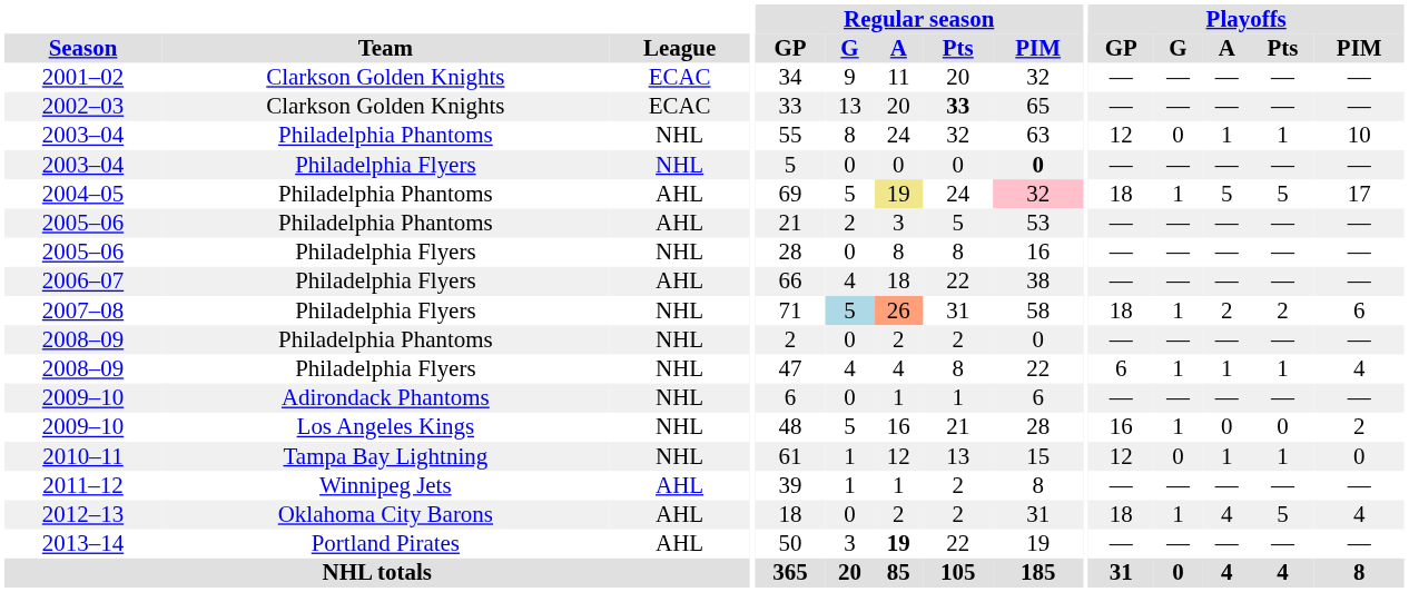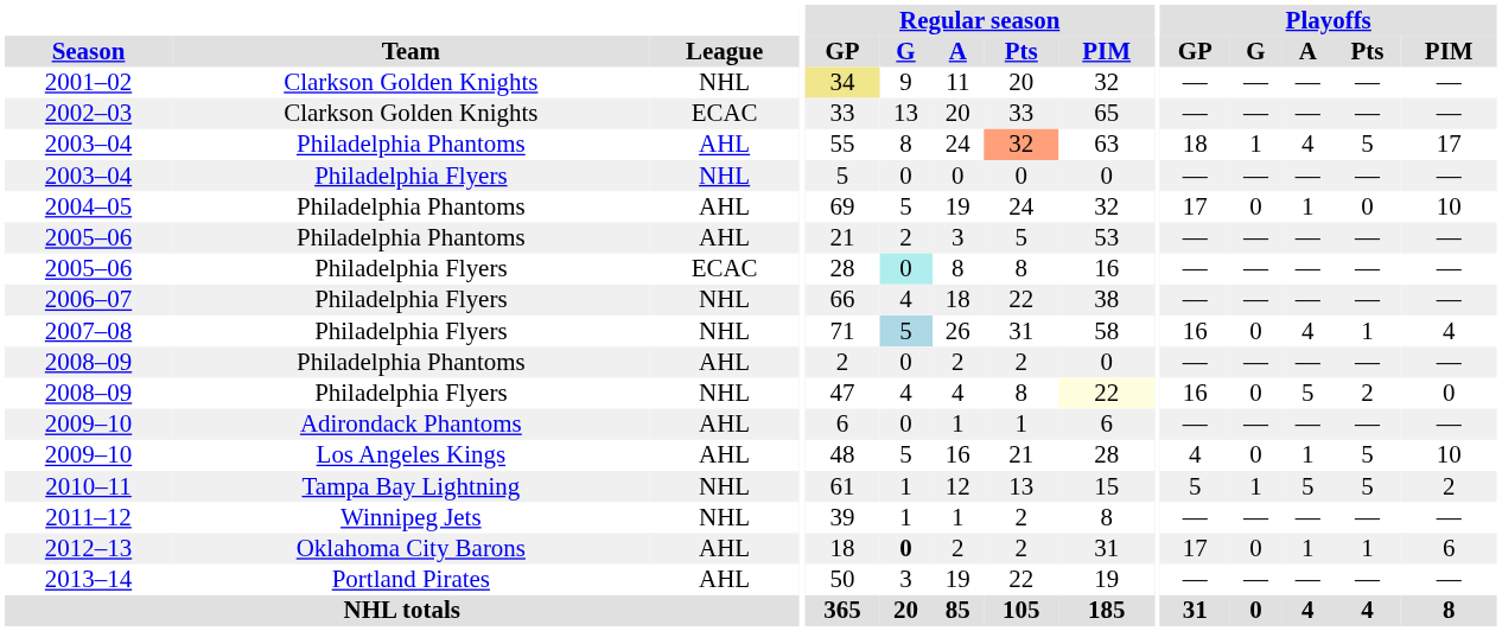2001–02 | League: ECAC -> NHL
2001–02 | Regular season / GP: no background -> khaki background
2002–03 | Regular season / Pts: bold -> normal
2003–04 / Philadelphia Phantoms | League: NHL -> AHL
2003–04 / Philadelphia Phantoms | Regular season / Pts: no background -> lightsalmon background
2003–04 / Philadelphia Phantoms | Playoffs / GP: 12 -> 18
2003–04 / Philadelphia Phantoms | Playoffs / G: 0 -> 1
2003–04 / Philadelphia Phantoms | Playoffs / A: 1 -> 4
2003–04 / Philadelphia Phantoms | Playoffs / Pts: 1 -> 5
2003–04 / Philadelphia Phantoms | Playoffs / PIM: 10 -> 17
2003–04 / Philadelphia Flyers | Regular season / PIM: bold -> normal
2004–05 | Regular season / A: khaki background -> no background
2004–05 | Regular season / PIM: pink background -> no background
2004–05 | Playoffs / GP: 18 -> 17
2004–05 | Playoffs / G: 1 -> 0
2004–05 | Playoffs / A: 5 -> 1
2004–05 | Playoffs / Pts: 5 -> 0
2004–05 | Playoffs / PIM: 17 -> 10
2005–06 / Philadelphia Flyers | League: NHL -> ECAC
2005–06 / Philadelphia Flyers | Regular season / G: no background -> paleturquoise background
2006–07 | League: AHL -> NHL
2007–08 | Regular season / A: lightsalmon background -> no background
2007–08 | Playoffs / GP: 18 -> 16
2007–08 | Playoffs / G: 1 -> 0
2007–08 | Playoffs / A: 2 -> 4
2007–08 | Playoffs / Pts: 2 -> 1
2007–08 | Playoffs / PIM: 6 -> 4
2008–09 / Philadelphia Phantoms | League: NHL -> AHL
2008–09 / Philadelphia Flyers | Regular season / PIM: no background -> lightyellow background
2008–09 / Philadelphia Flyers | Playoffs / GP: 6 -> 16
2008–09 / Philadelphia Flyers | Playoffs / G: 1 -> 0
2008–09 / Philadelphia Flyers | Playoffs / A: 1 -> 5
2008–09 / Philadelphia Flyers | Playoffs / Pts: 1 -> 2
2008–09 / Philadelphia Flyers | Playoffs / PIM: 4 -> 0
2009–10 / Adirondack Phantoms | League: NHL -> AHL
2009–10 / Los Angeles Kings | League: NHL -> AHL
2009–10 / Los Angeles Kings | Playoffs / GP: 16 -> 4
2009–10 / Los Angeles Kings | Playoffs / G: 1 -> 0
2009–10 / Los Angeles Kings | Playoffs / A: 0 -> 1
2009–10 / Los Angeles Kings | Playoffs / Pts: 0 -> 5
2009–10 / Los Angeles Kings | Playoffs / PIM: 2 -> 10
2010–11 | Playoffs / GP: 12 -> 5
2010–11 | Playoffs / G: 0 -> 1
2010–11 | Playoffs / A: 1 -> 5
2010–11 | Playoffs / Pts: 1 -> 5
2010–11 | Playoffs / PIM: 0 -> 2
2011–12 | League: AHL -> NHL
2012–13 | Regular season / G: normal -> bold
2012–13 | Playoffs / GP: 18 -> 17
2012–13 | Playoffs / G: 1 -> 0
2012–13 | Playoffs / A: 4 -> 1
2012–13 | Playoffs / Pts: 5 -> 1
2012–13 | Playoffs / PIM: 4 -> 6
2013–14 | Regular season / A: bold -> normal
